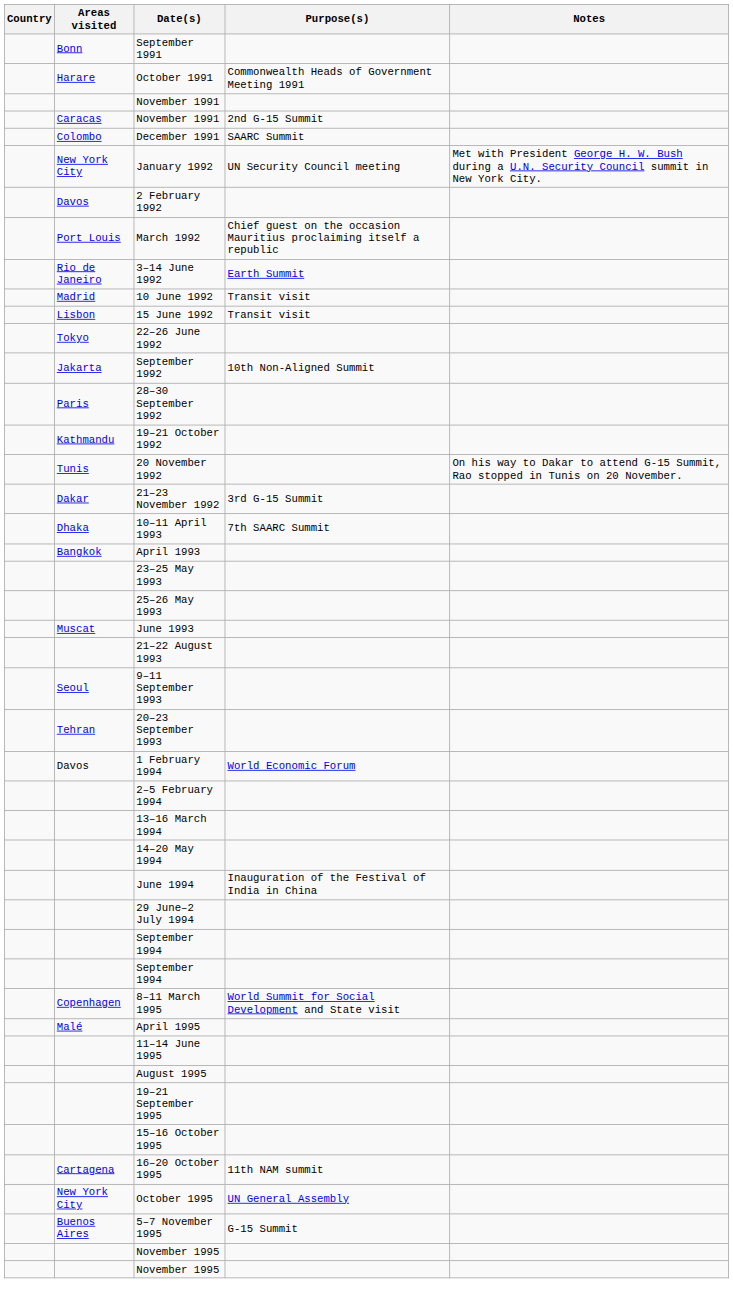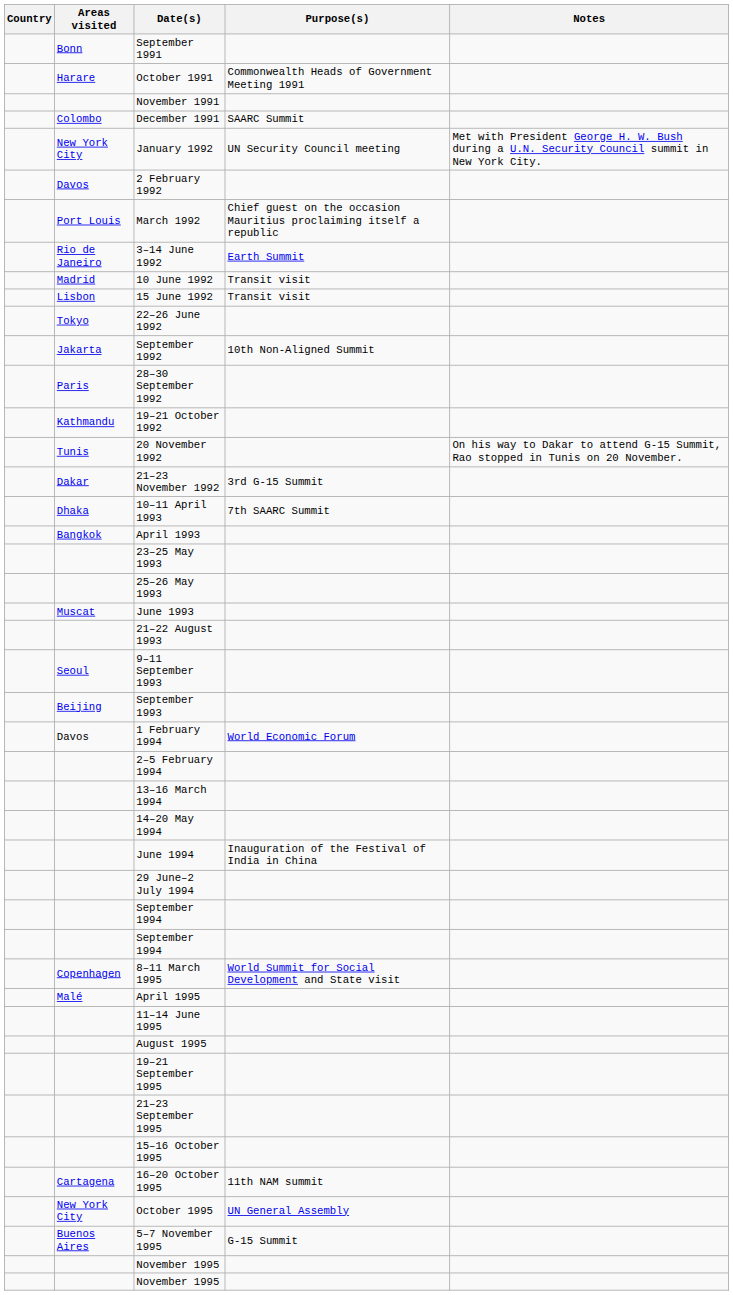- row: Caracas | November 1991 | 2nd G-15 Summit
+ row: Beijing | September 1993
- row: Tehran | 20–23 September 1993
+ row: 21–23 September 1995
